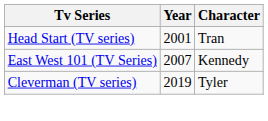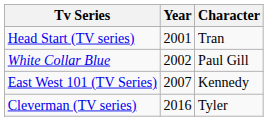+ row: White Collar Blue | 2002 | Paul Gill
Cleverman (TV series) | Year: 2019 -> 2016
